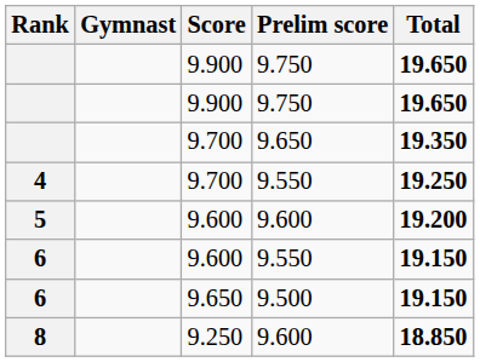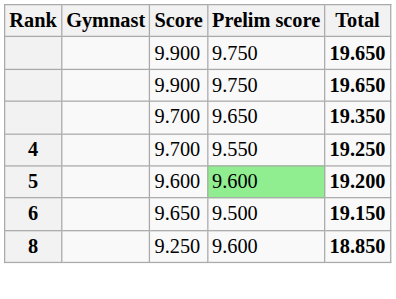5 | Prelim score: no background -> lightgreen background
- row: 6 | 9.600 | 9.550 | 19.150
